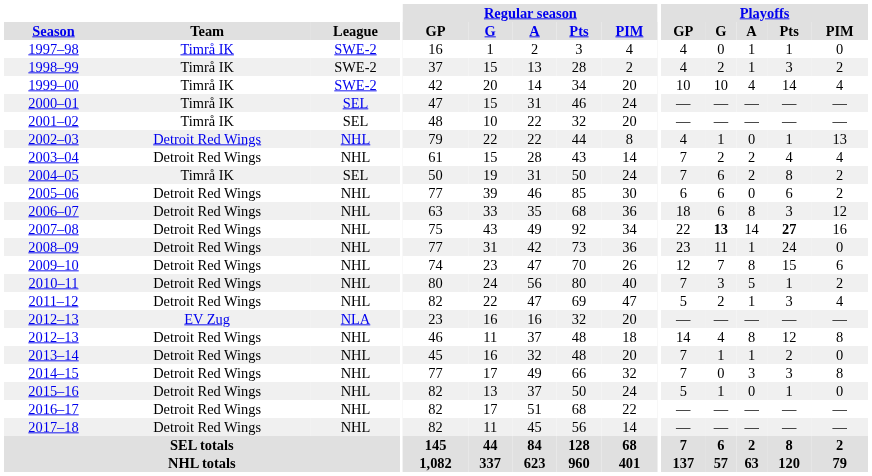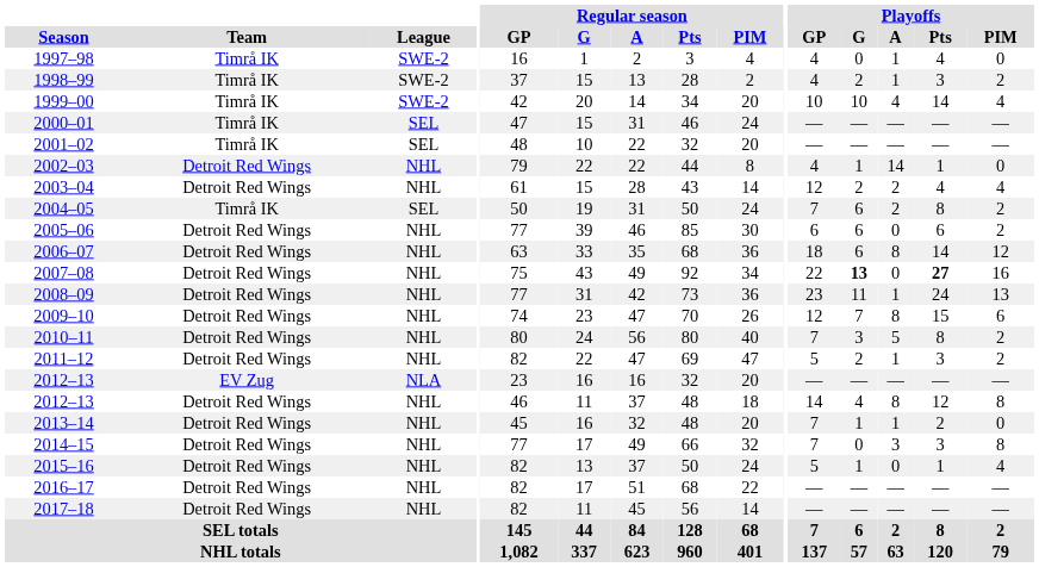1997–98 | Playoffs / Pts: 1 -> 4
2002–03 | Playoffs / A: 0 -> 14
2002–03 | Playoffs / PIM: 13 -> 0
2003–04 | Playoffs / GP: 7 -> 12
2006–07 | Playoffs / Pts: 3 -> 14
2007–08 | Playoffs / A: 14 -> 0
2008–09 | Playoffs / PIM: 0 -> 13
2010–11 | Playoffs / Pts: 1 -> 8
2011–12 | Playoffs / PIM: 4 -> 2
2015–16 | Playoffs / PIM: 0 -> 4
